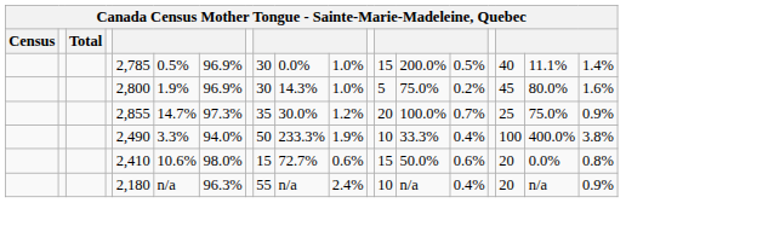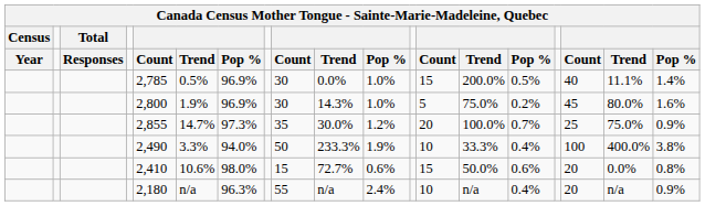+ row: Year | Responses | Count | Trend | Pop % | Count | Trend | Pop % | Count | Trend | Pop % | Count | Trend | Pop %
